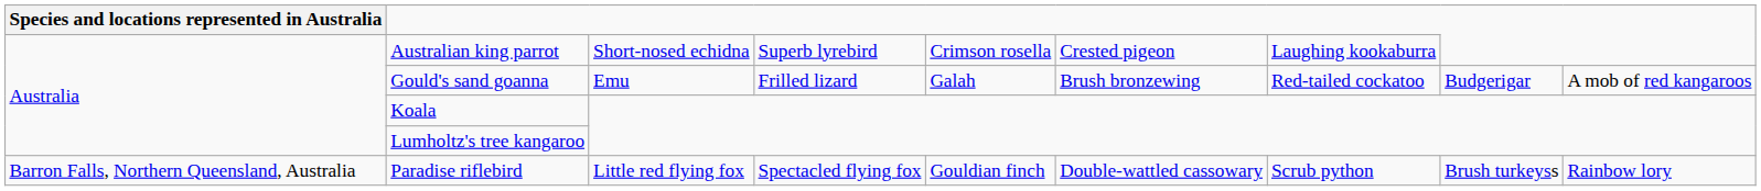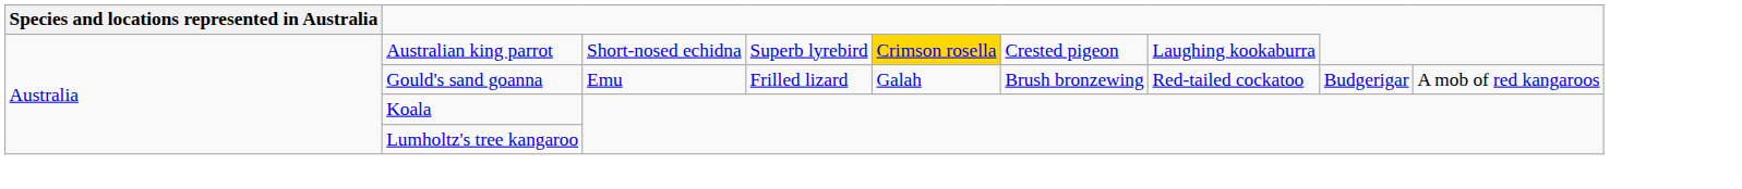Australian king parrot | column 5: no background -> gold background
- row: Barron Falls, Northern Queensland, Australia | Paradise riflebird | Little red flying fox | Spectacled flying fox | Gouldian finch | Double-wattled cassowary | Scrub python | Brush turkeyss | Rainbow lory
